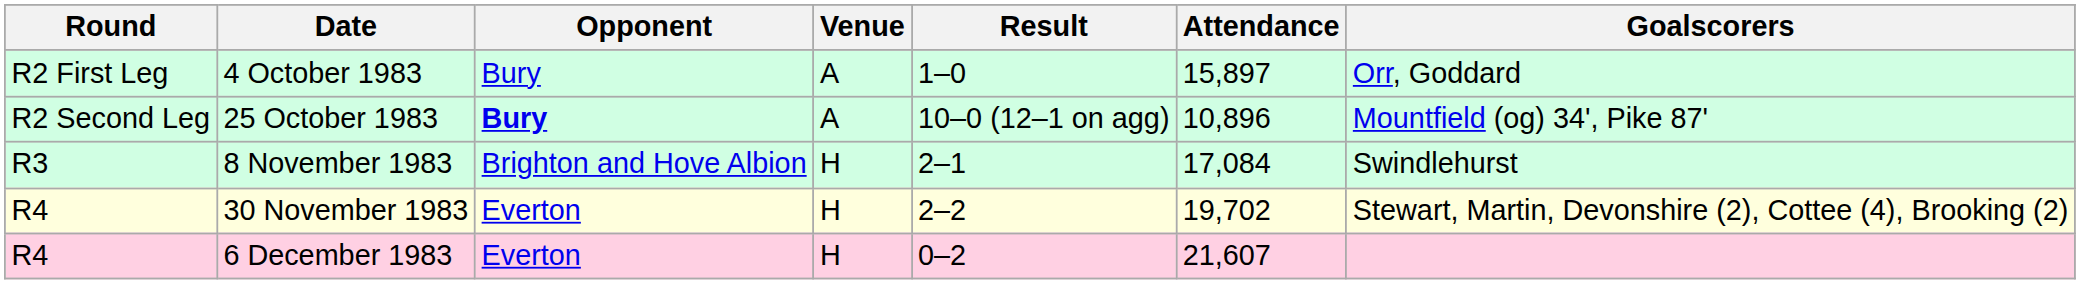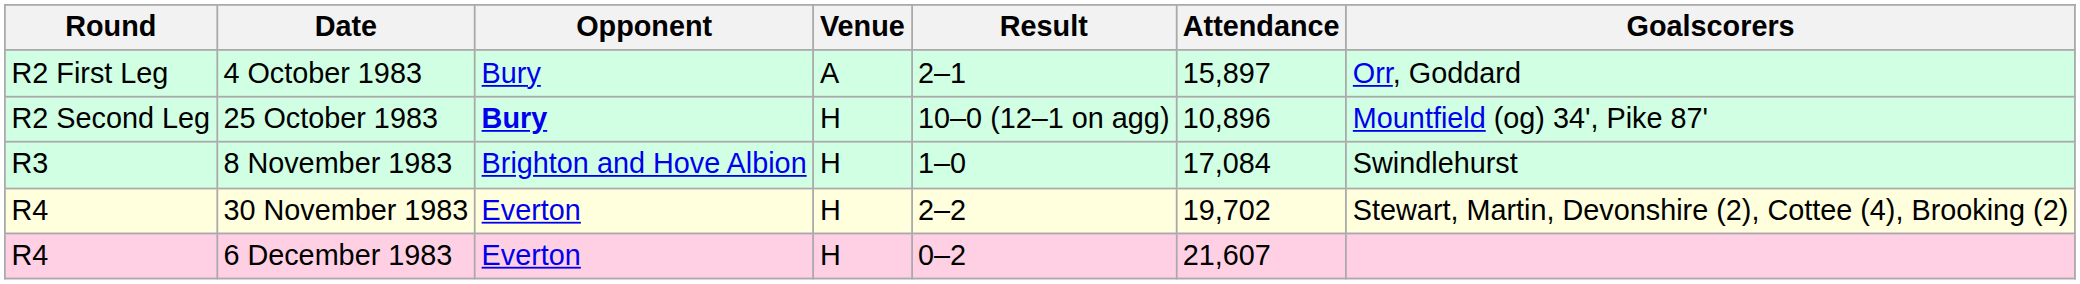4 October 1983 | Result: 1–0 -> 2–1
25 October 1983 | Venue: A -> H
8 November 1983 | Result: 2–1 -> 1–0
